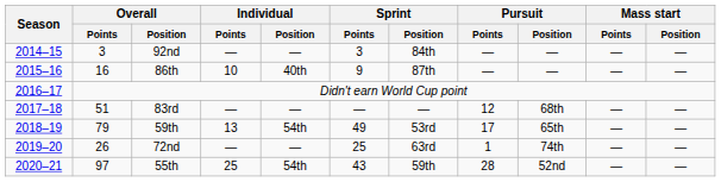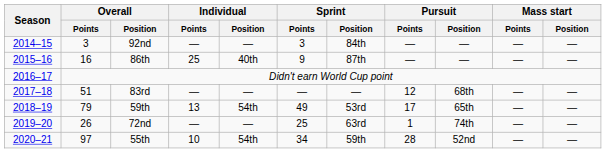86th | Individual / Points: 10 -> 25
55th | Individual / Points: 25 -> 10
55th | Sprint / Points: 43 -> 34
